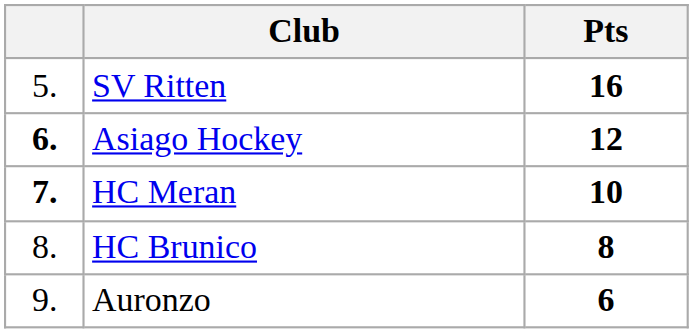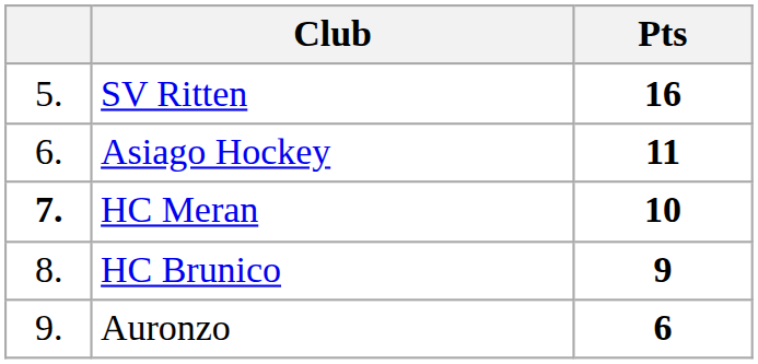Asiago Hockey | column 1: bold -> normal
Asiago Hockey | Pts: 12 -> 11
HC Brunico | Pts: 8 -> 9
